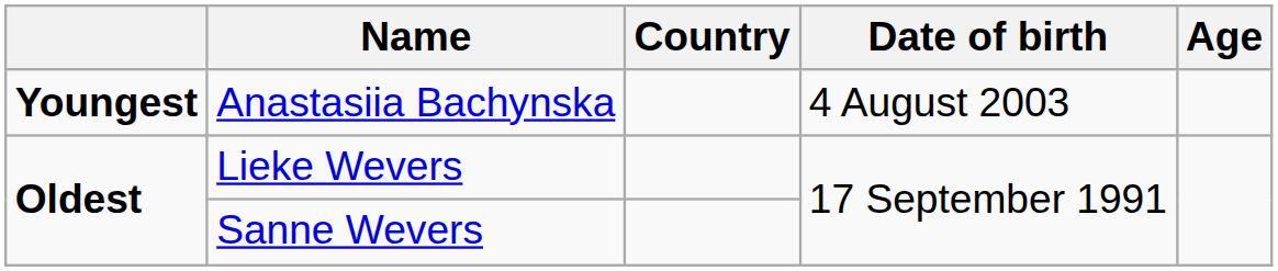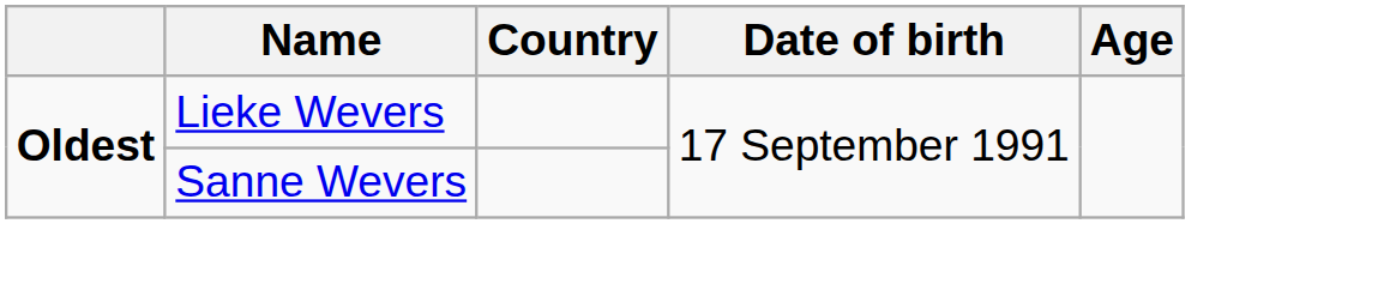- row: Youngest | Anastasiia Bachynska | 4 August 2003
